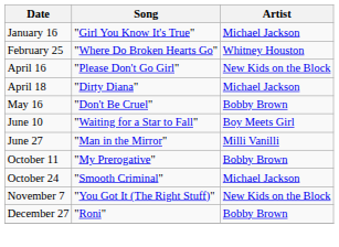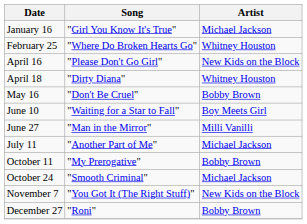April 18 | Artist: Michael Jackson -> Whitney Houston
+ row: July 11 | "Another Part of Me" | Michael Jackson
